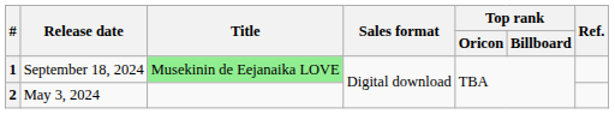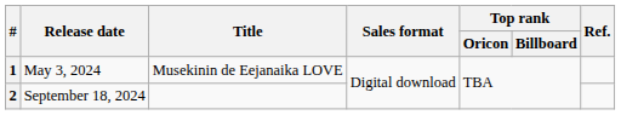1 | Release date: September 18, 2024 -> May 3, 2024
1 | Title: lightgreen background -> no background
2 | Release date: May 3, 2024 -> September 18, 2024
